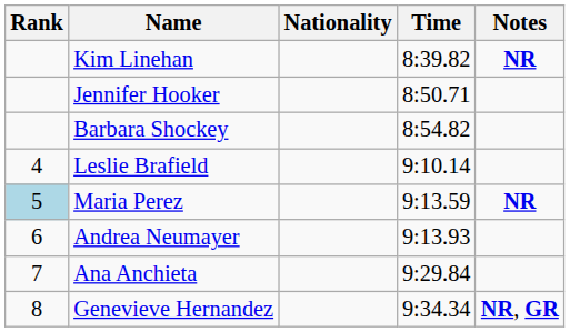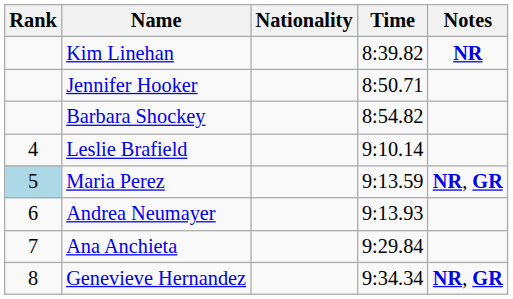Maria Perez | Notes: NR -> NR, GR
